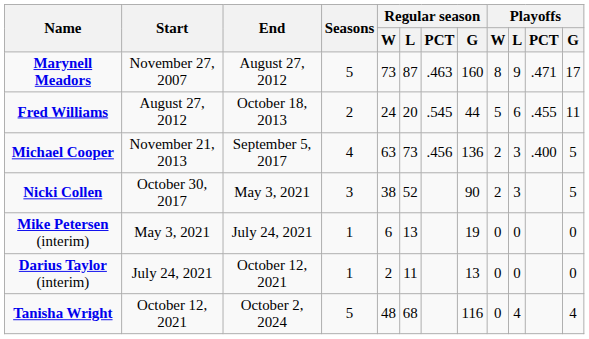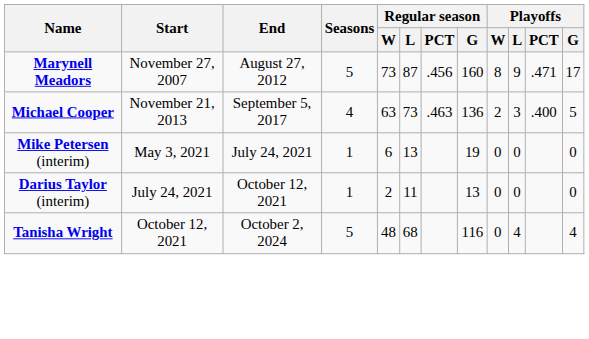Marynell Meadors | Regular season / PCT: .463 -> .456
- row: Fred Williams | August 27, 2012 | October 18, 2013 | 2 | 24 | 20 | .545 | 44 | 5 | 6 | .455 | 11
Michael Cooper | Regular season / PCT: .456 -> .463
- row: Nicki Collen | October 30, 2017 | May 3, 2021 | 3 | 38 | 52 | 90 | 2 | 3 | 5
